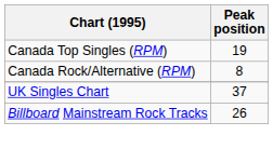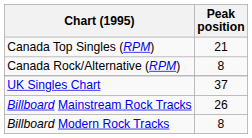Canada Top Singles (RPM) | Peak position: 19 -> 21
+ row: Billboard Modern Rock Tracks | 8
